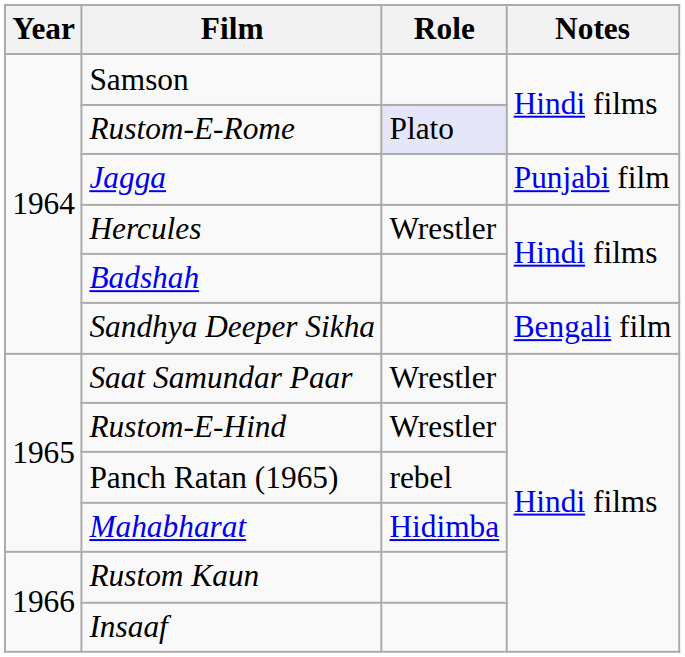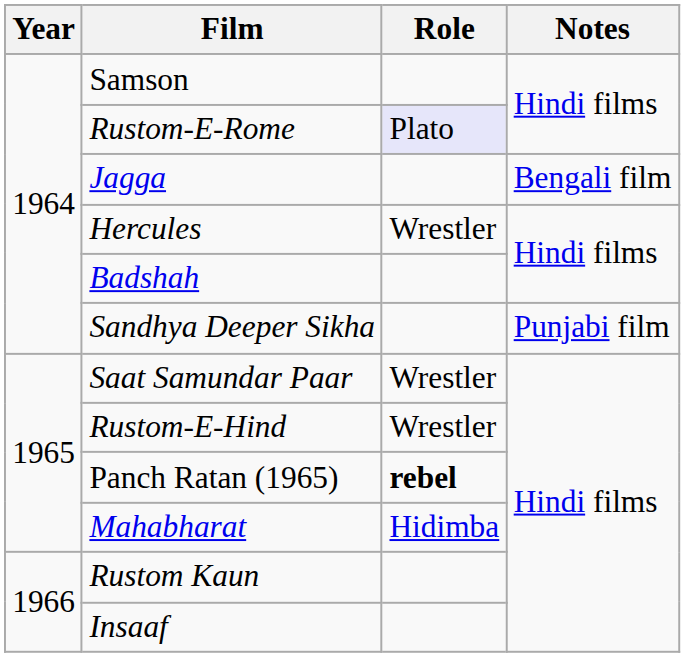Jagga | Notes: Punjabi film -> Bengali film
Sandhya Deeper Sikha | Notes: Bengali film -> Punjabi film
Panch Ratan (1965) | Role: normal -> bold
